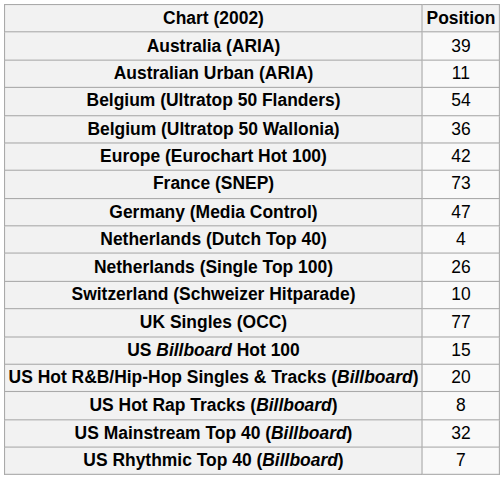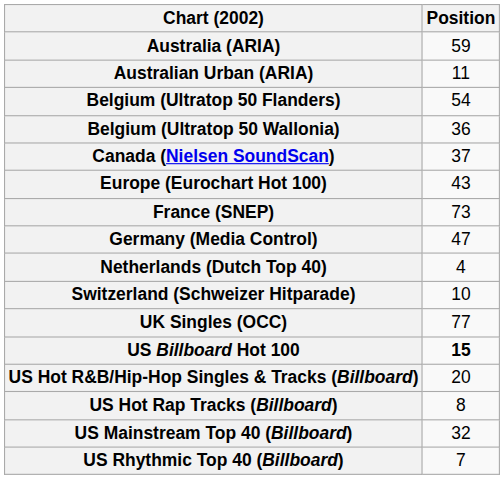Australia (ARIA) | Position: 39 -> 59
+ row: Canada (Nielsen SoundScan) | 37
Europe (Eurochart Hot 100) | Position: 42 -> 43
- row: Netherlands (Single Top 100) | 26
US Billboard Hot 100 | Position: normal -> bold
